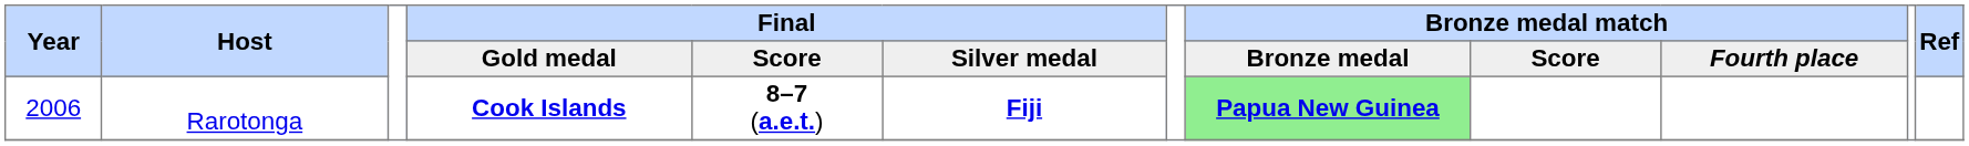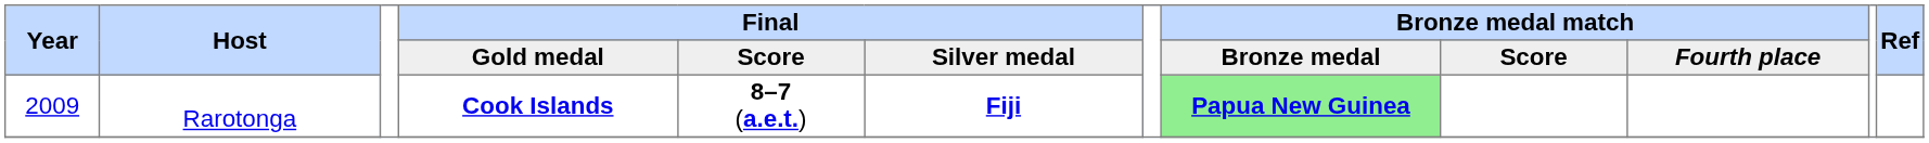Rarotonga | Year: 2006 -> 2009
